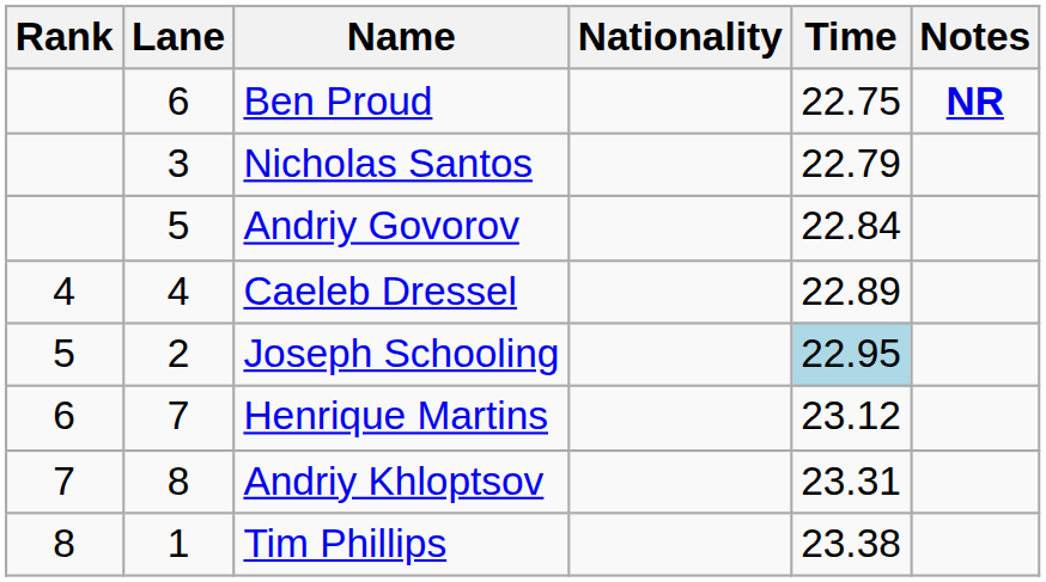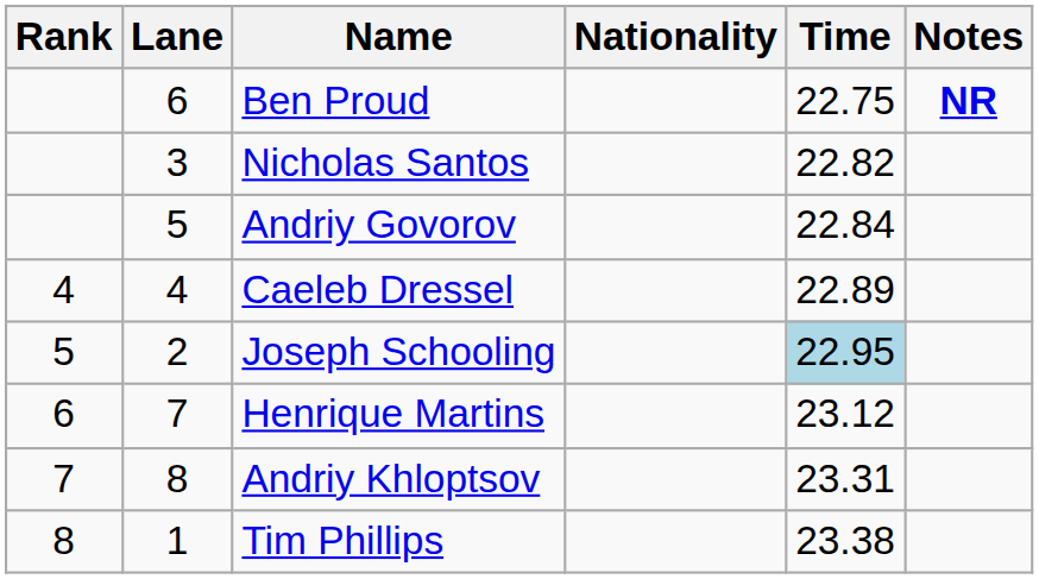Nicholas Santos | Time: 22.79 -> 22.82
